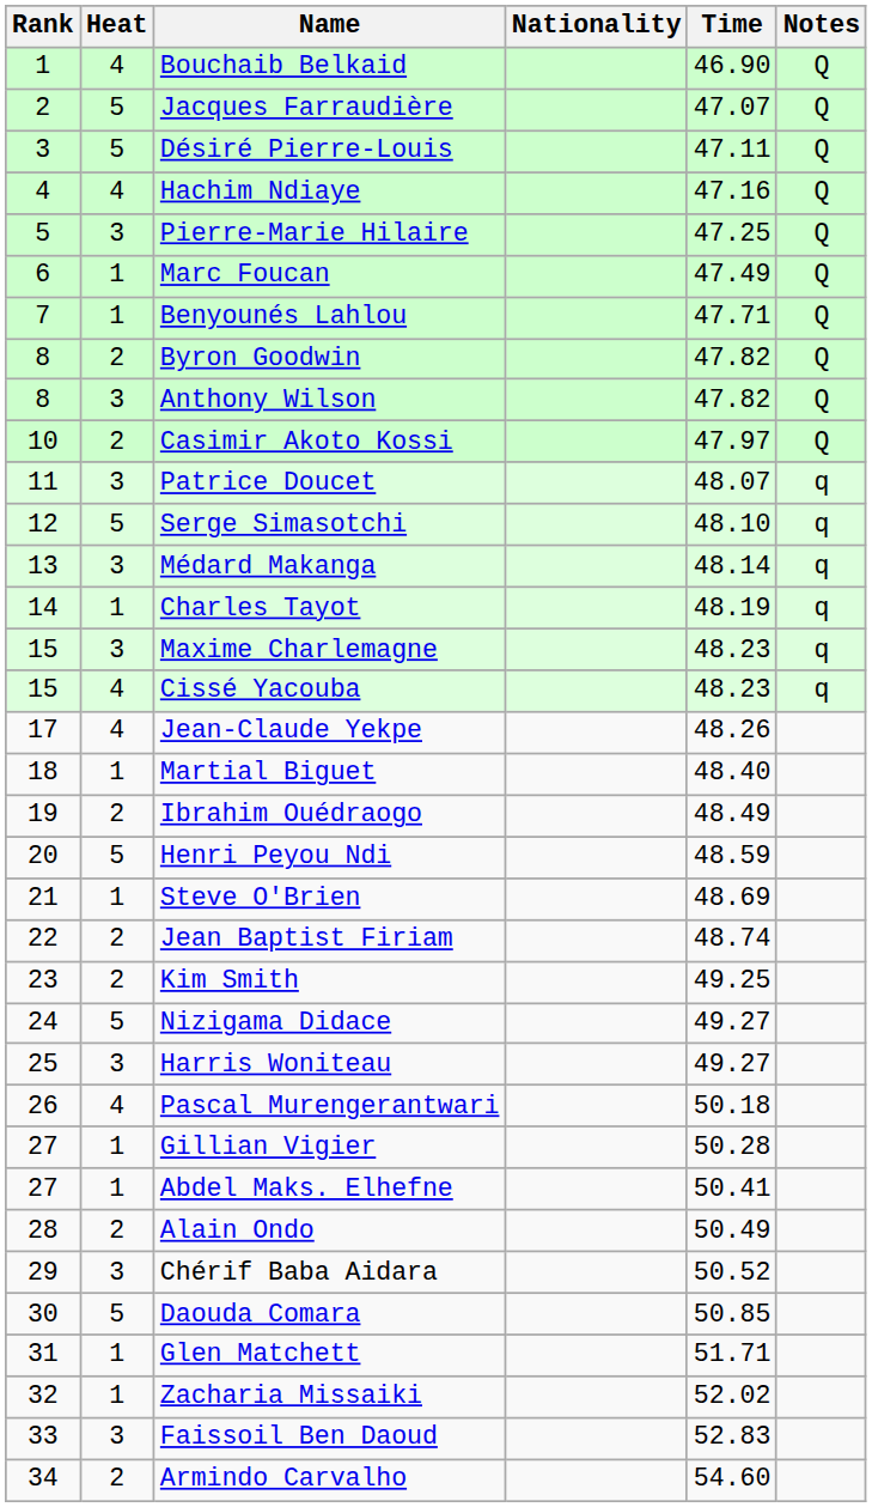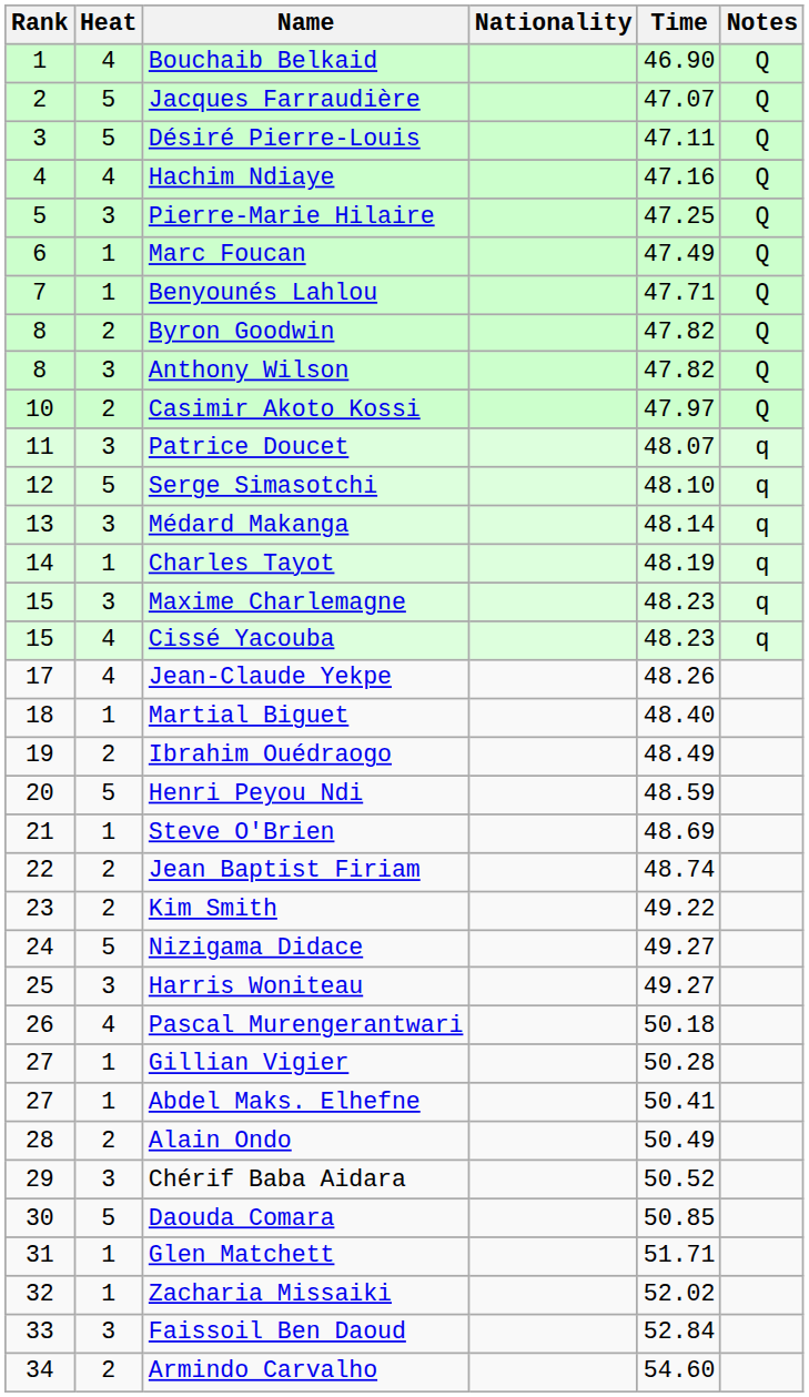Kim Smith | Time: 49.25 -> 49.22
Faissoil Ben Daoud | Time: 52.83 -> 52.84
